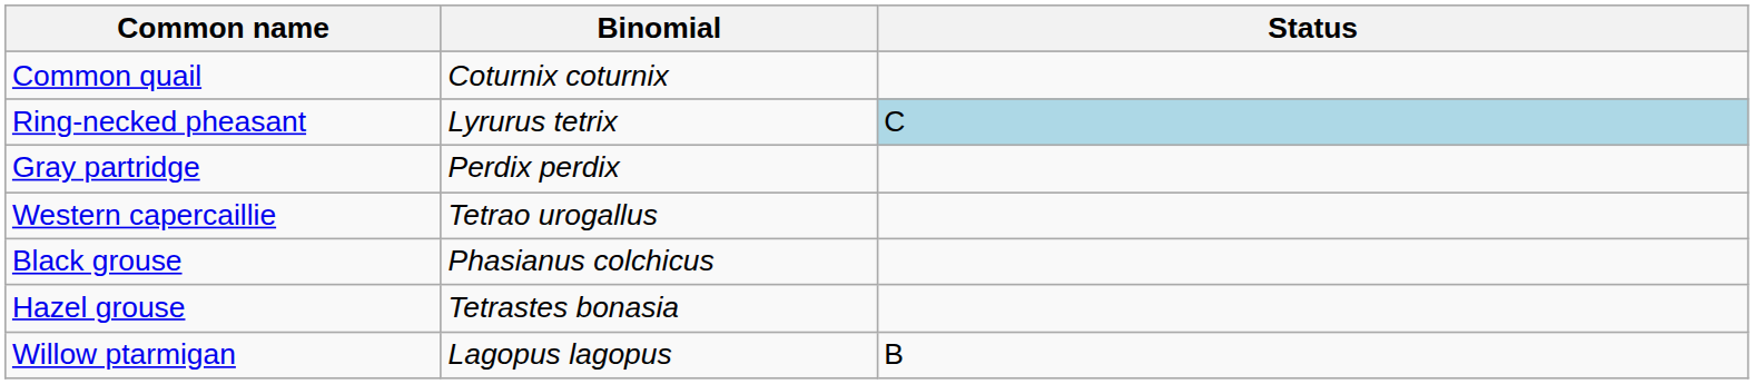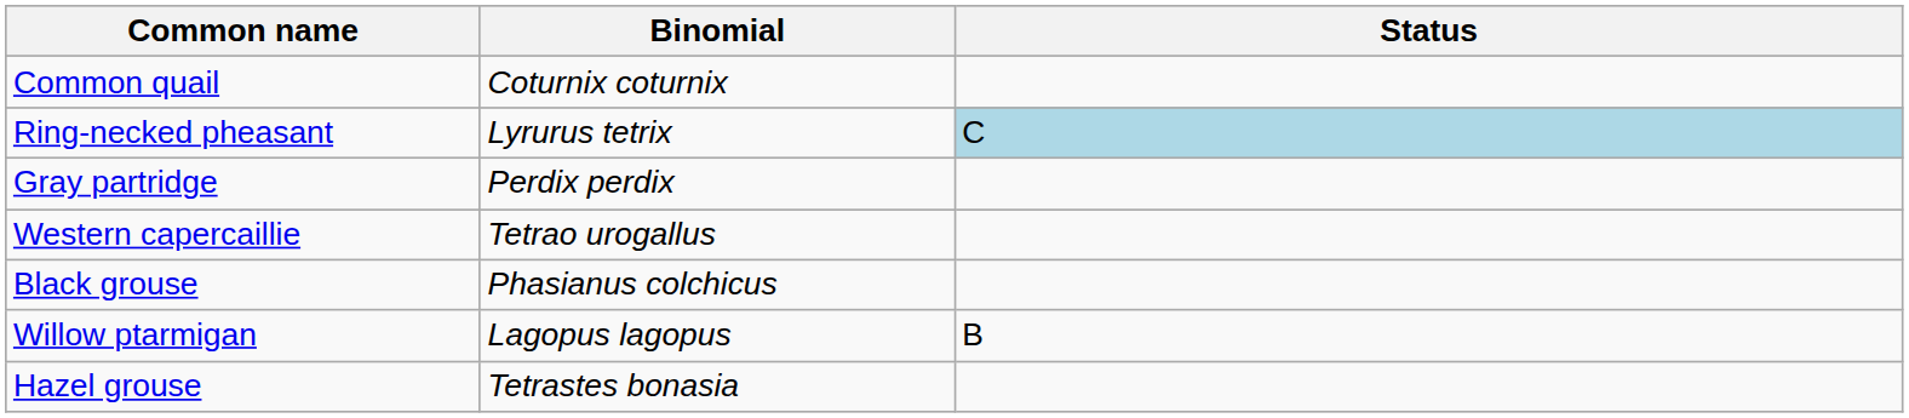rows swapped: Hazel grouse <-> Willow ptarmigan
